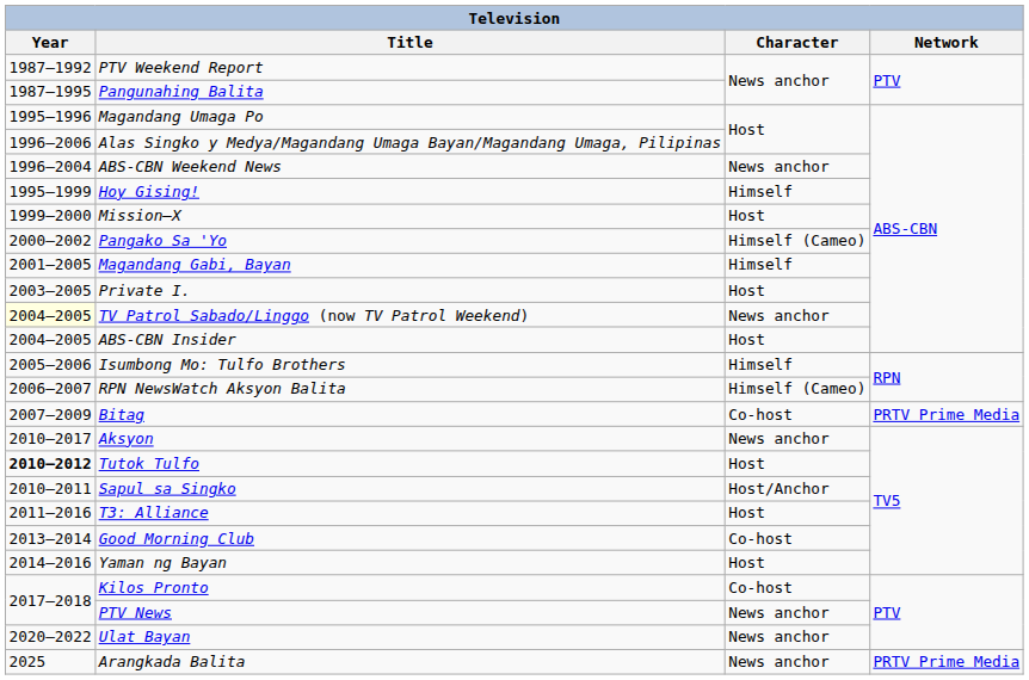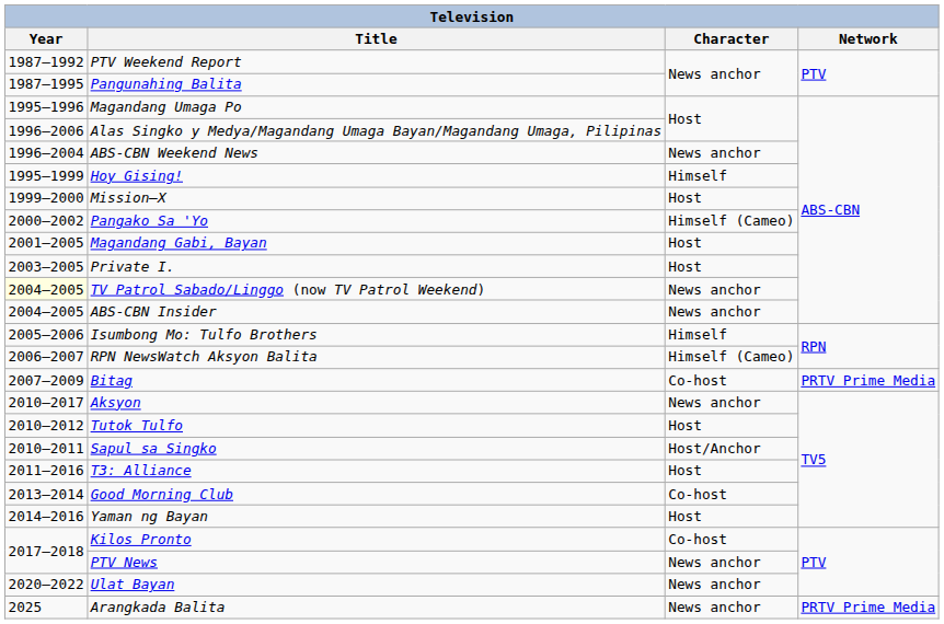Magandang Gabi, Bayan | Character: Himself -> Host
ABS-CBN Insider | Character: Host -> News anchor
Tutok Tulfo | Year: bold -> normal
